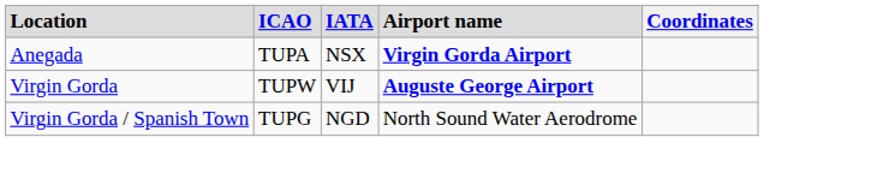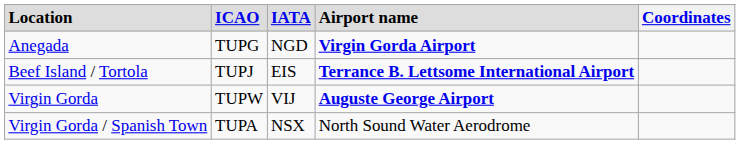Anegada | column 2: TUPA -> TUPG
Anegada | column 3: NSX -> NGD
+ row: Beef Island / Tortola | TUPJ | EIS | Terrance B. Lettsome International Airport
Virgin Gorda / Spanish Town | column 2: TUPG -> TUPA
Virgin Gorda / Spanish Town | column 3: NGD -> NSX
